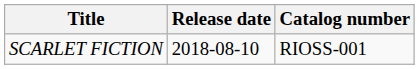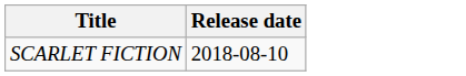- column: Catalog number | RIOSS-001
